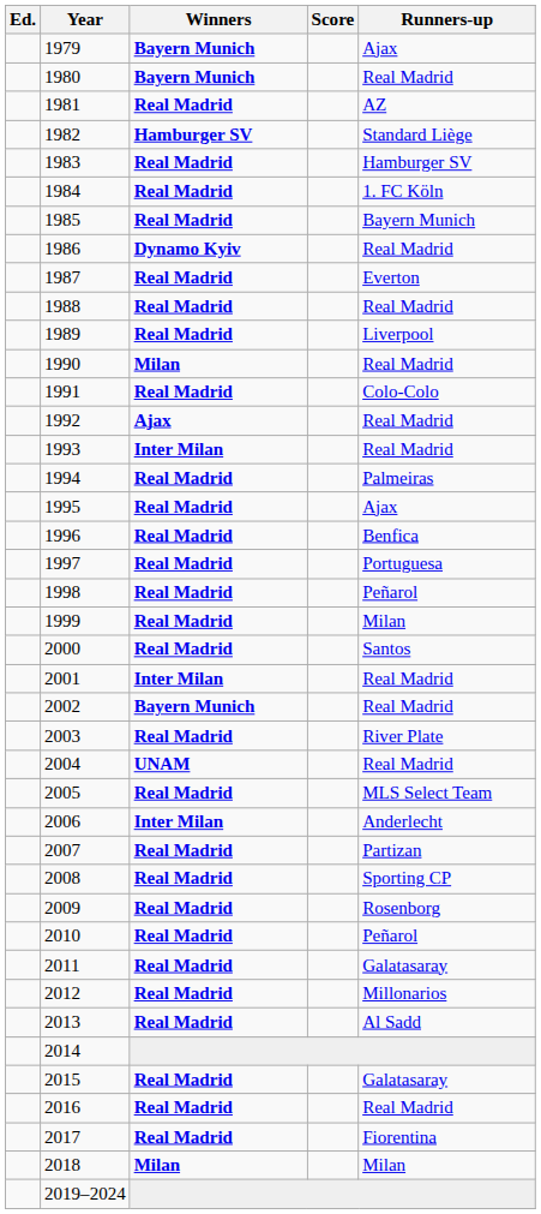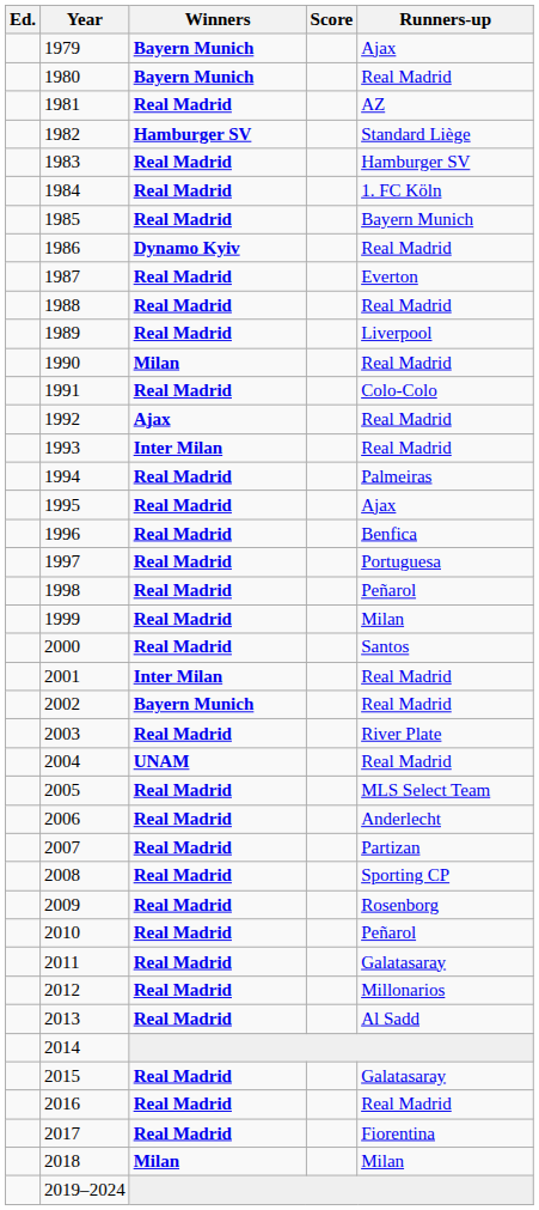2006 | Winners: Inter Milan -> Real Madrid
